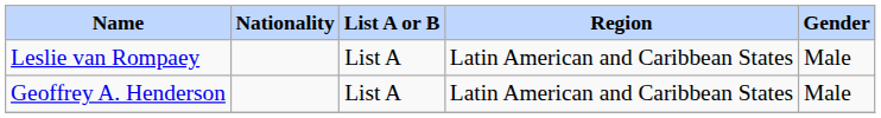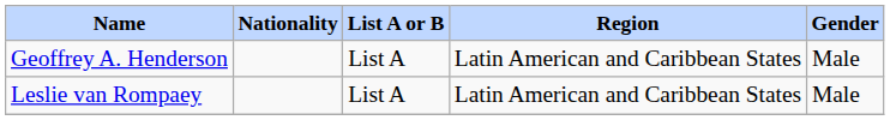rows swapped: Geoffrey A. Henderson <-> Leslie van Rompaey
